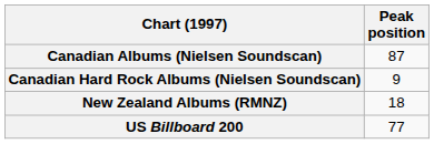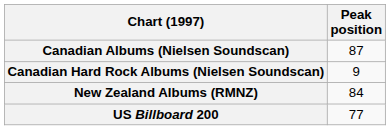New Zealand Albums (RMNZ) | Peak position: 18 -> 84
